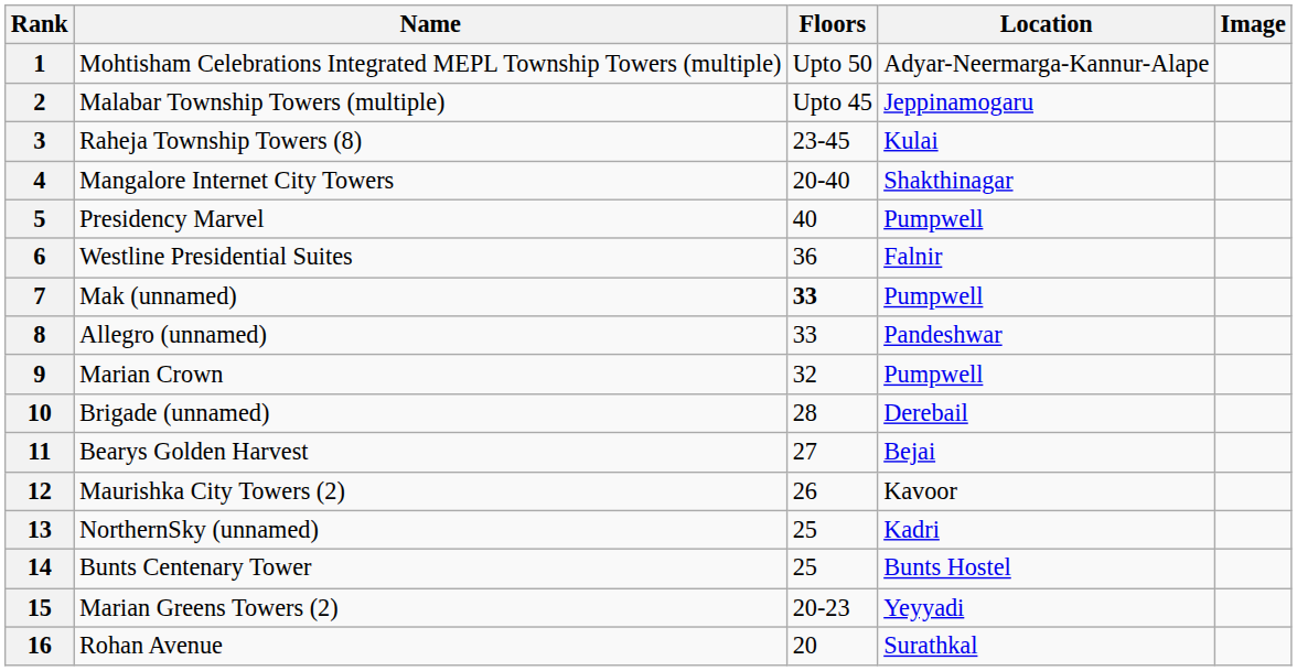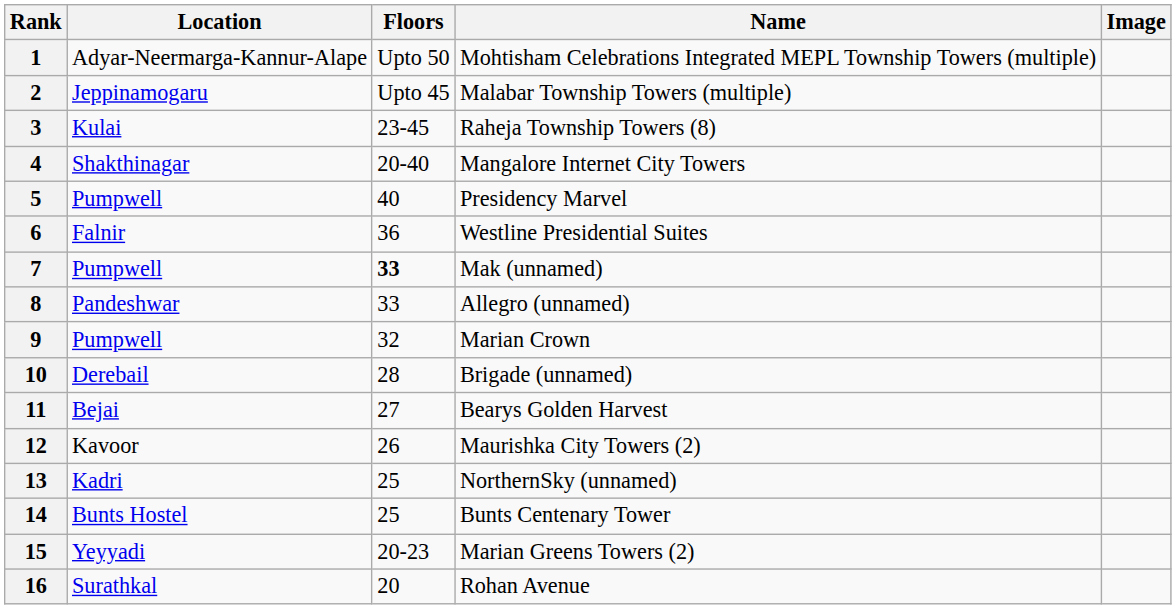columns swapped: Name <-> Location
